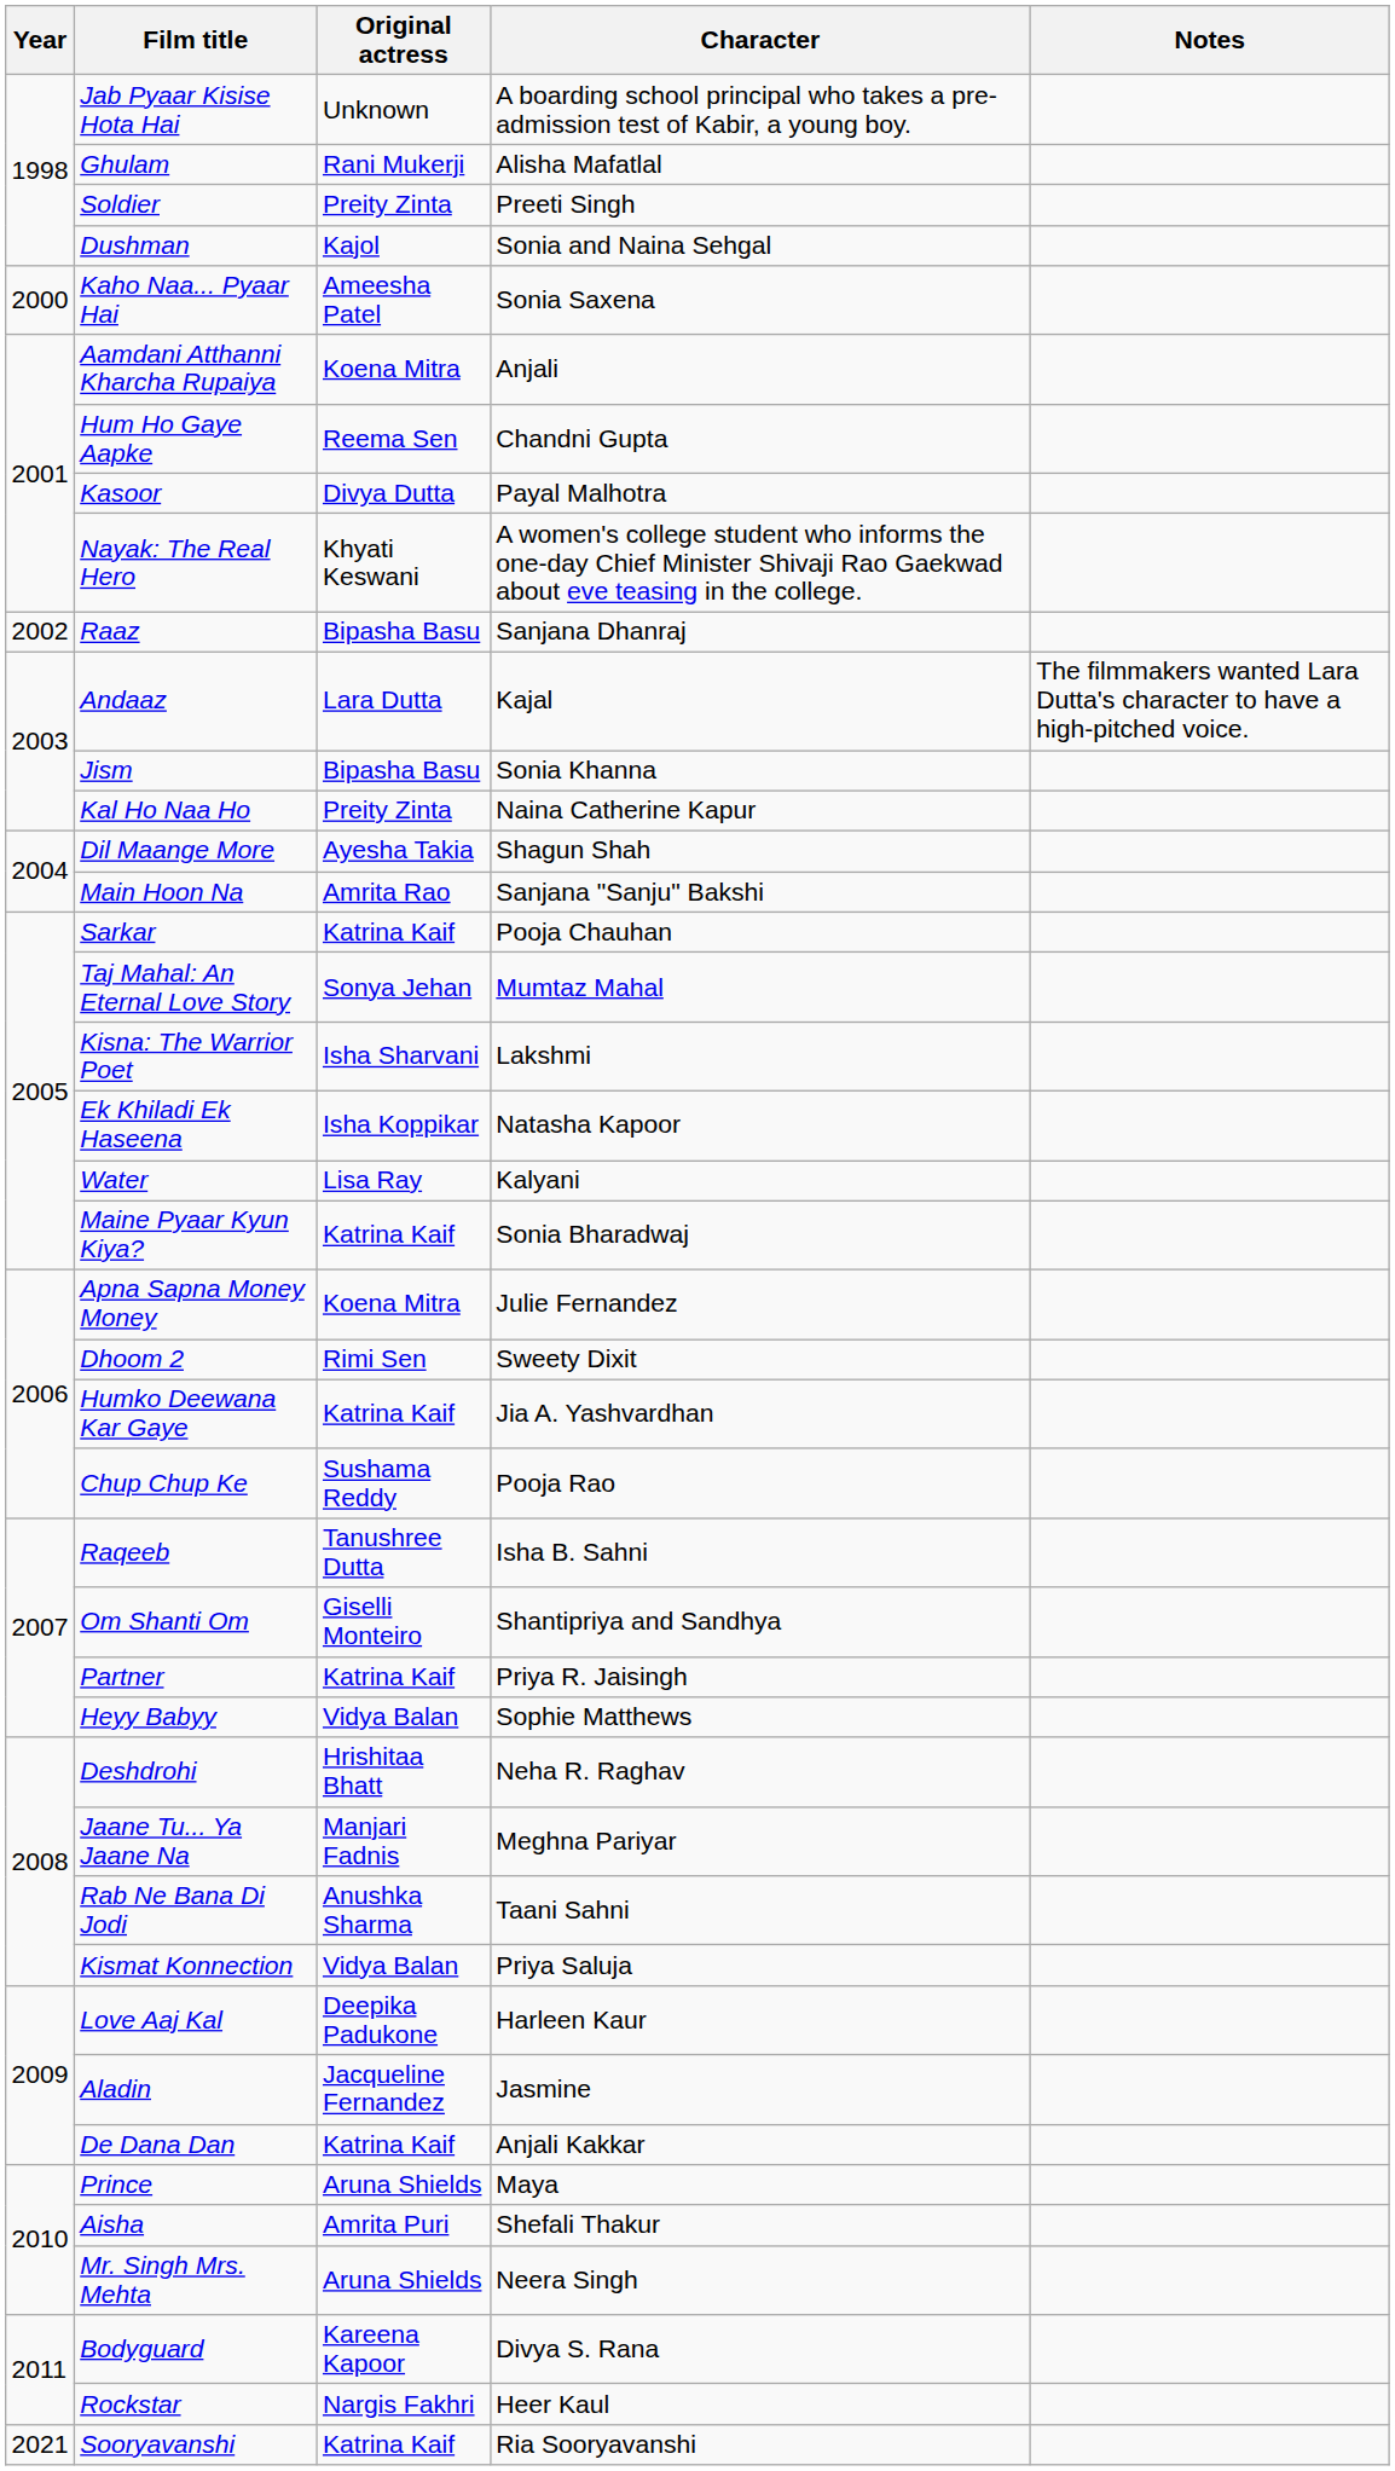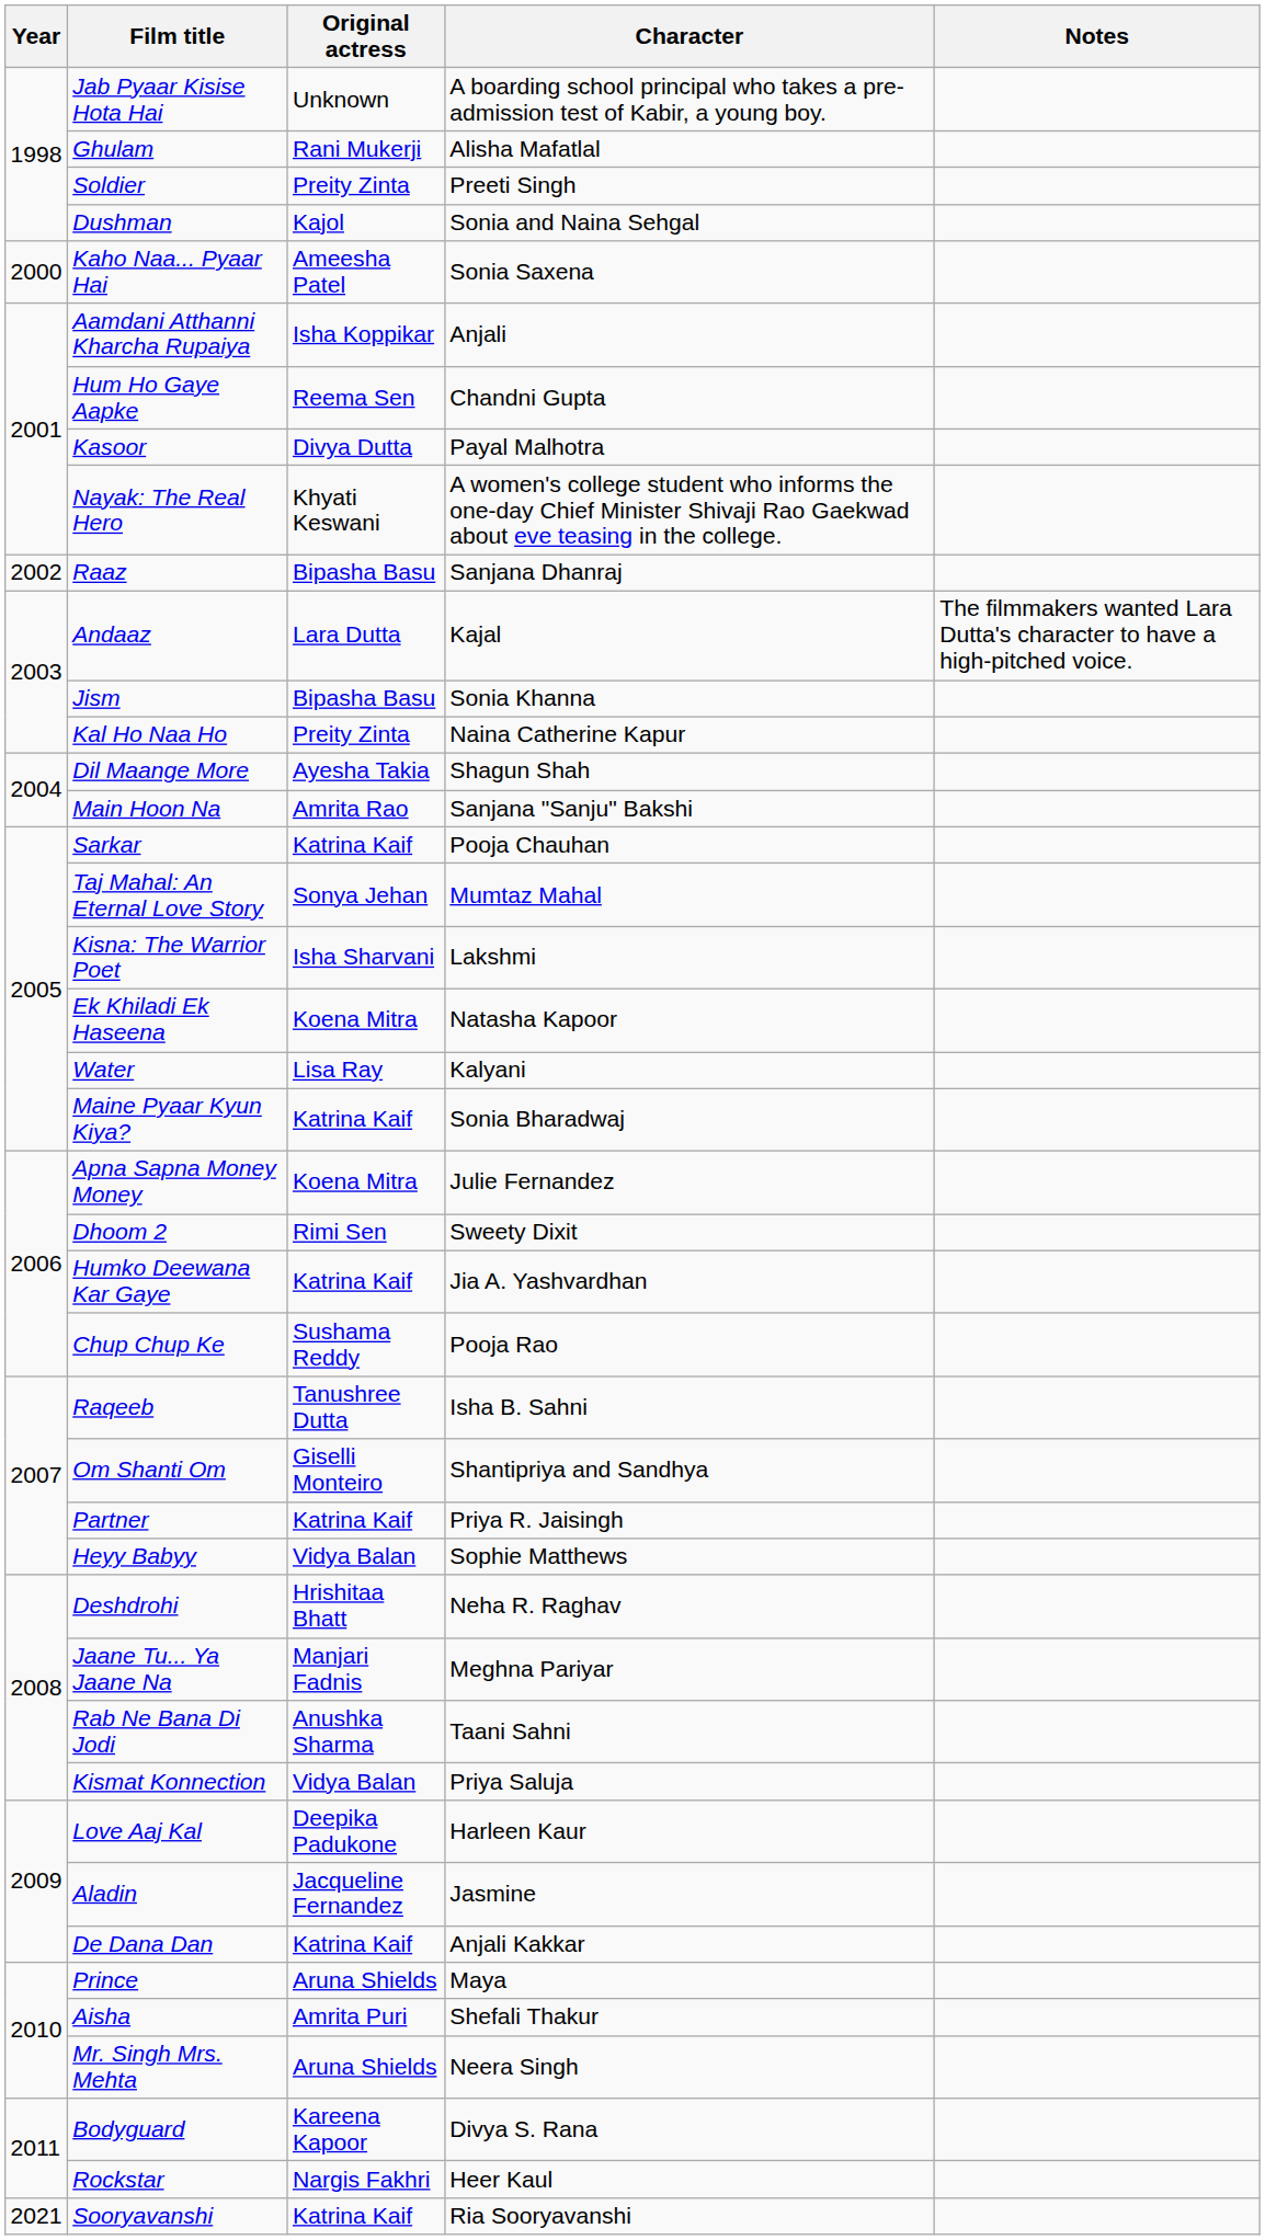Aamdani Atthanni Kharcha Rupaiya | Original actress: Koena Mitra -> Isha Koppikar
Ek Khiladi Ek Haseena | Original actress: Isha Koppikar -> Koena Mitra
